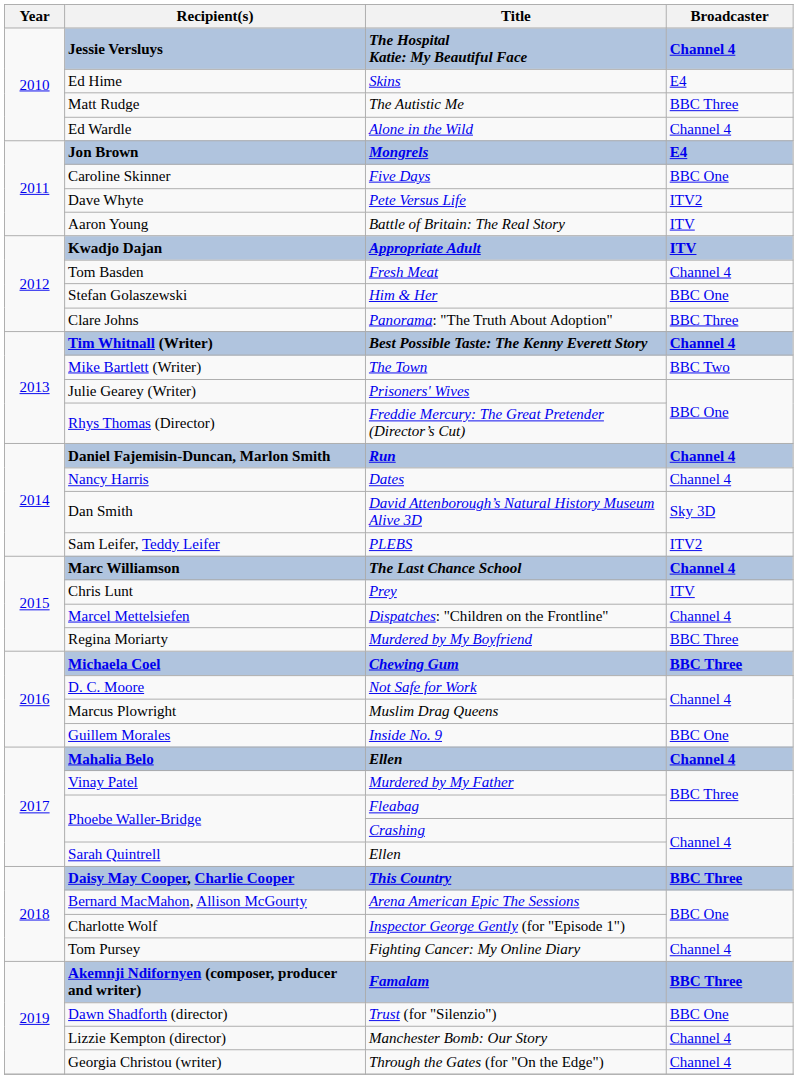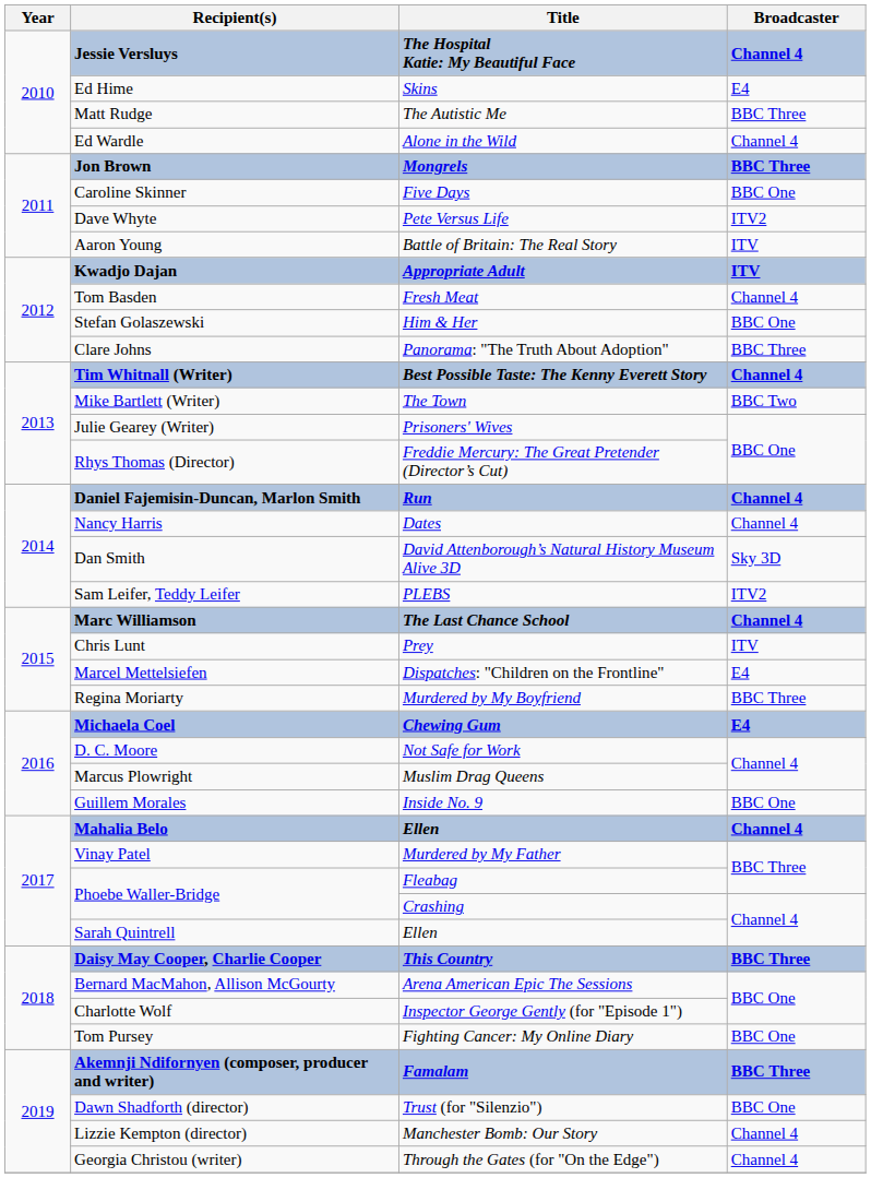Jon Brown | Broadcaster: E4 -> BBC Three
Marcel Mettelsiefen | Broadcaster: Channel 4 -> E4
Michaela Coel | Broadcaster: BBC Three -> E4
Tom Pursey | Broadcaster: Channel 4 -> BBC One
